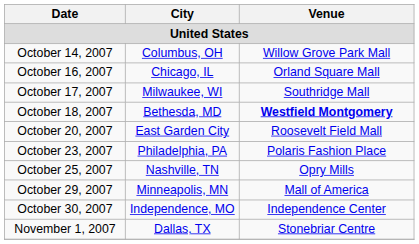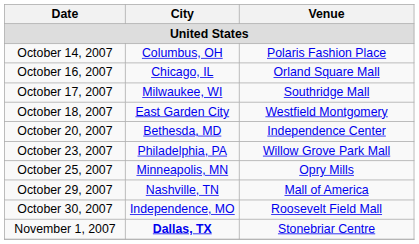October 14, 2007 | Venue: Willow Grove Park Mall -> Polaris Fashion Place
October 18, 2007 | City: Bethesda, MD -> East Garden City
October 18, 2007 | Venue: bold -> normal
October 20, 2007 | City: East Garden City -> Bethesda, MD
October 20, 2007 | Venue: Roosevelt Field Mall -> Independence Center
October 23, 2007 | Venue: Polaris Fashion Place -> Willow Grove Park Mall
October 25, 2007 | City: Nashville, TN -> Minneapolis, MN
October 29, 2007 | City: Minneapolis, MN -> Nashville, TN
October 30, 2007 | Venue: Independence Center -> Roosevelt Field Mall
November 1, 2007 | City: normal -> bold
